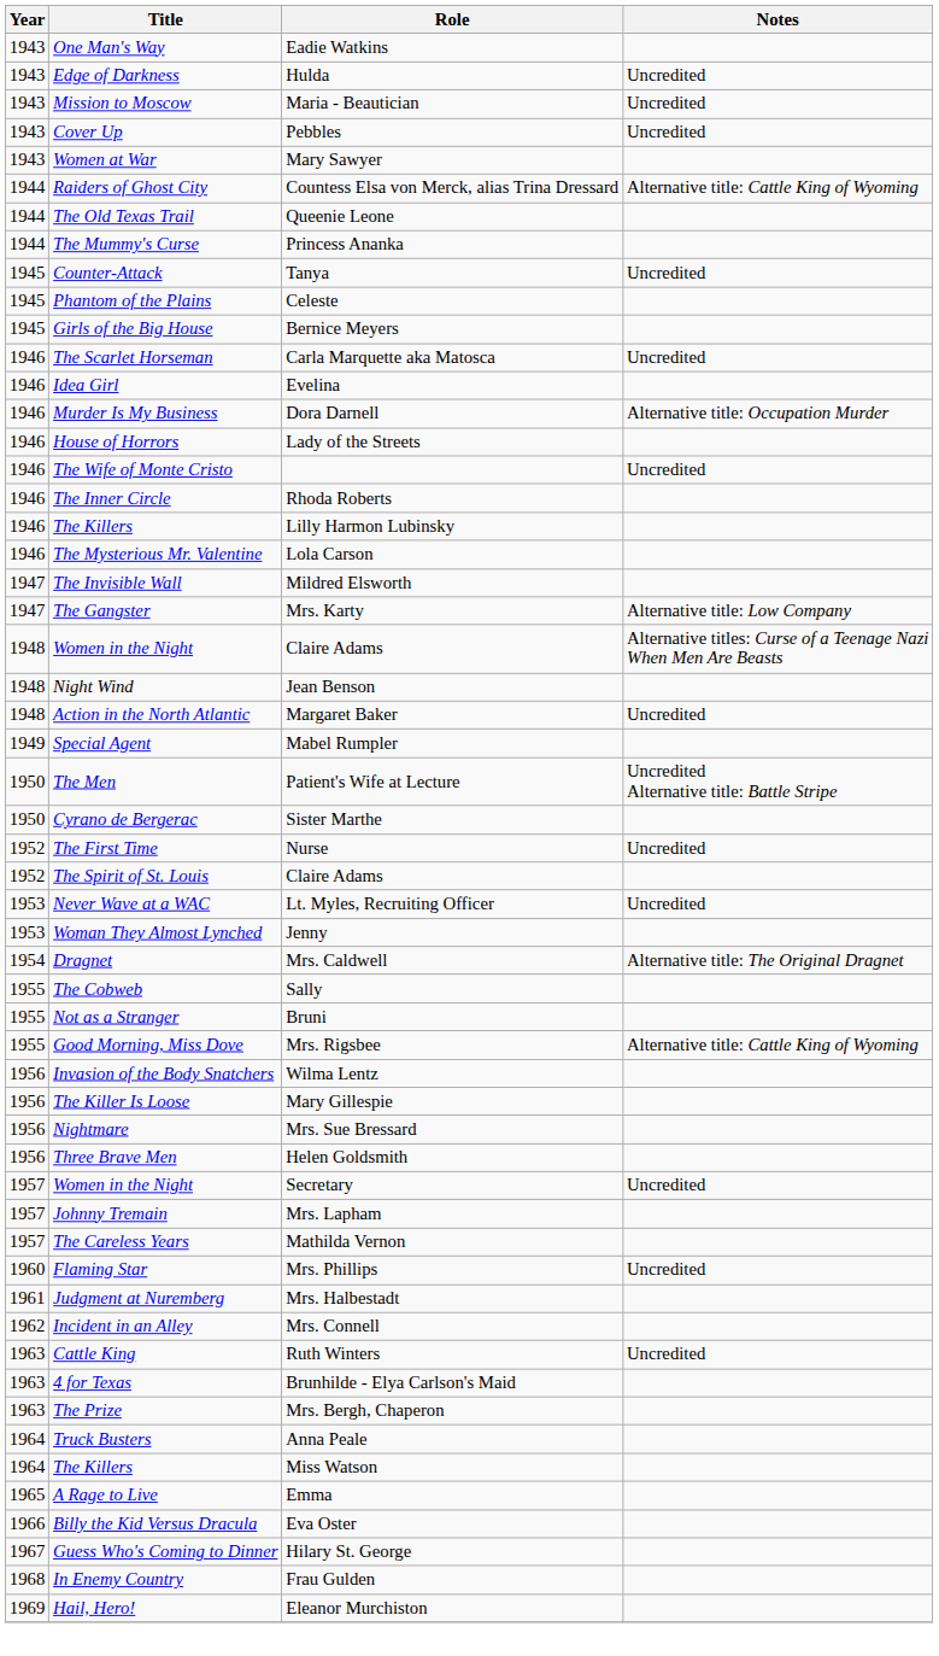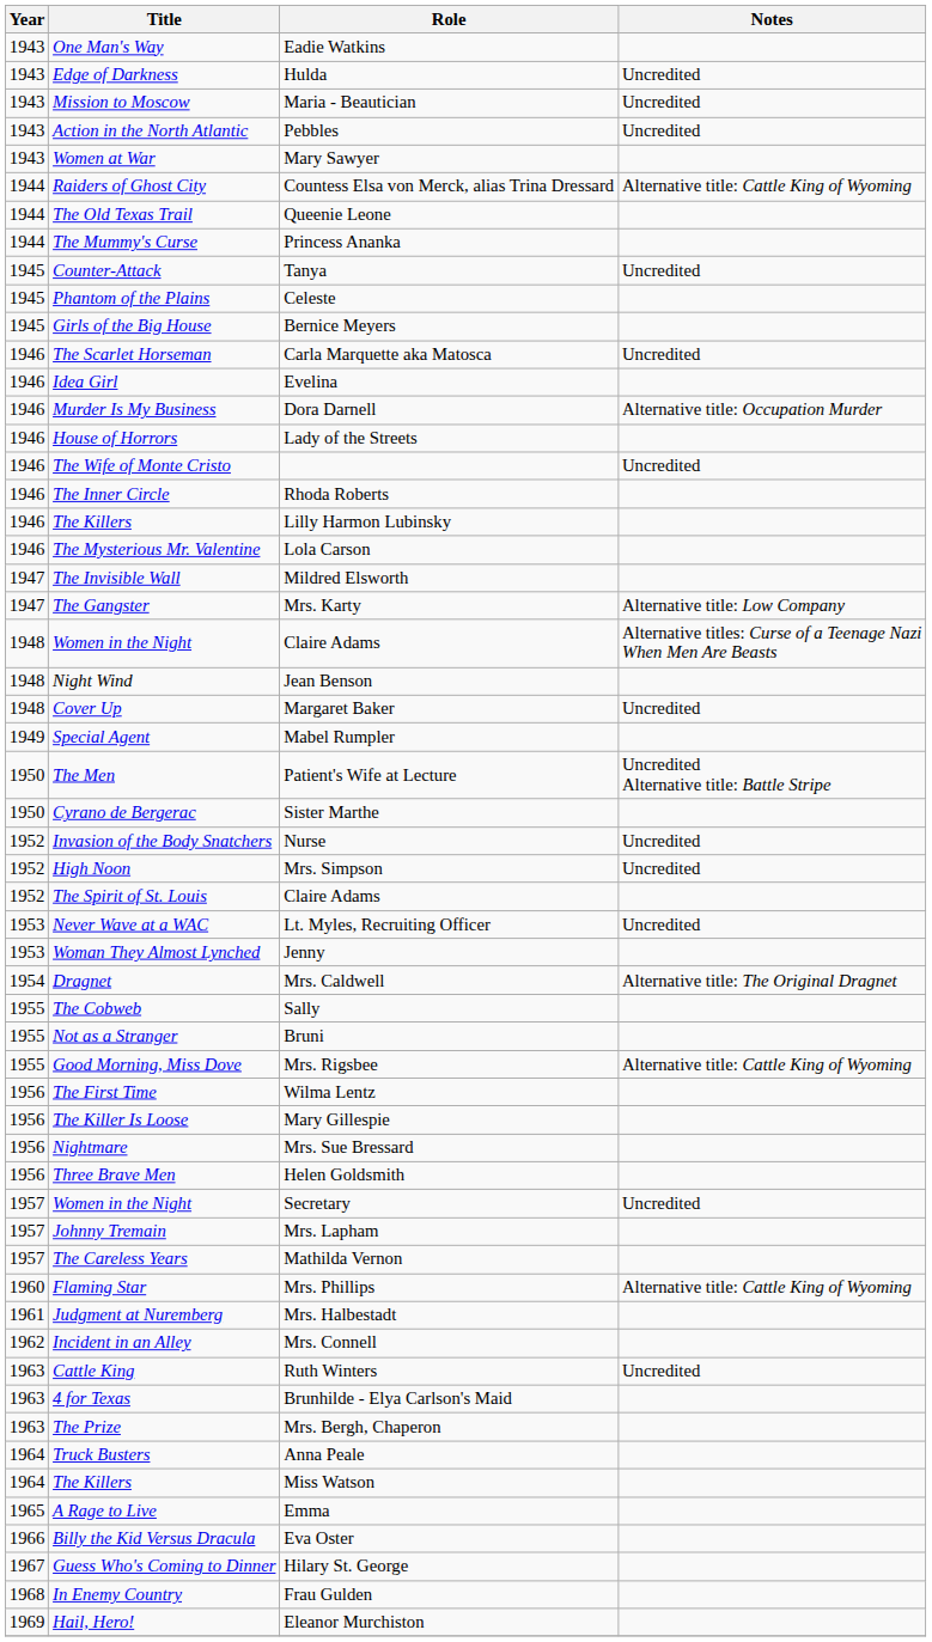Pebbles | Title: Cover Up -> Action in the North Atlantic
Margaret Baker | Title: Action in the North Atlantic -> Cover Up
Nurse | Title: The First Time -> Invasion of the Body Snatchers
+ row: 1952 | High Noon | Mrs. Simpson | Uncredited
Wilma Lentz | Title: Invasion of the Body Snatchers -> The First Time
Mrs. Phillips | Notes: Uncredited -> Alternative title: Cattle King of Wyoming
